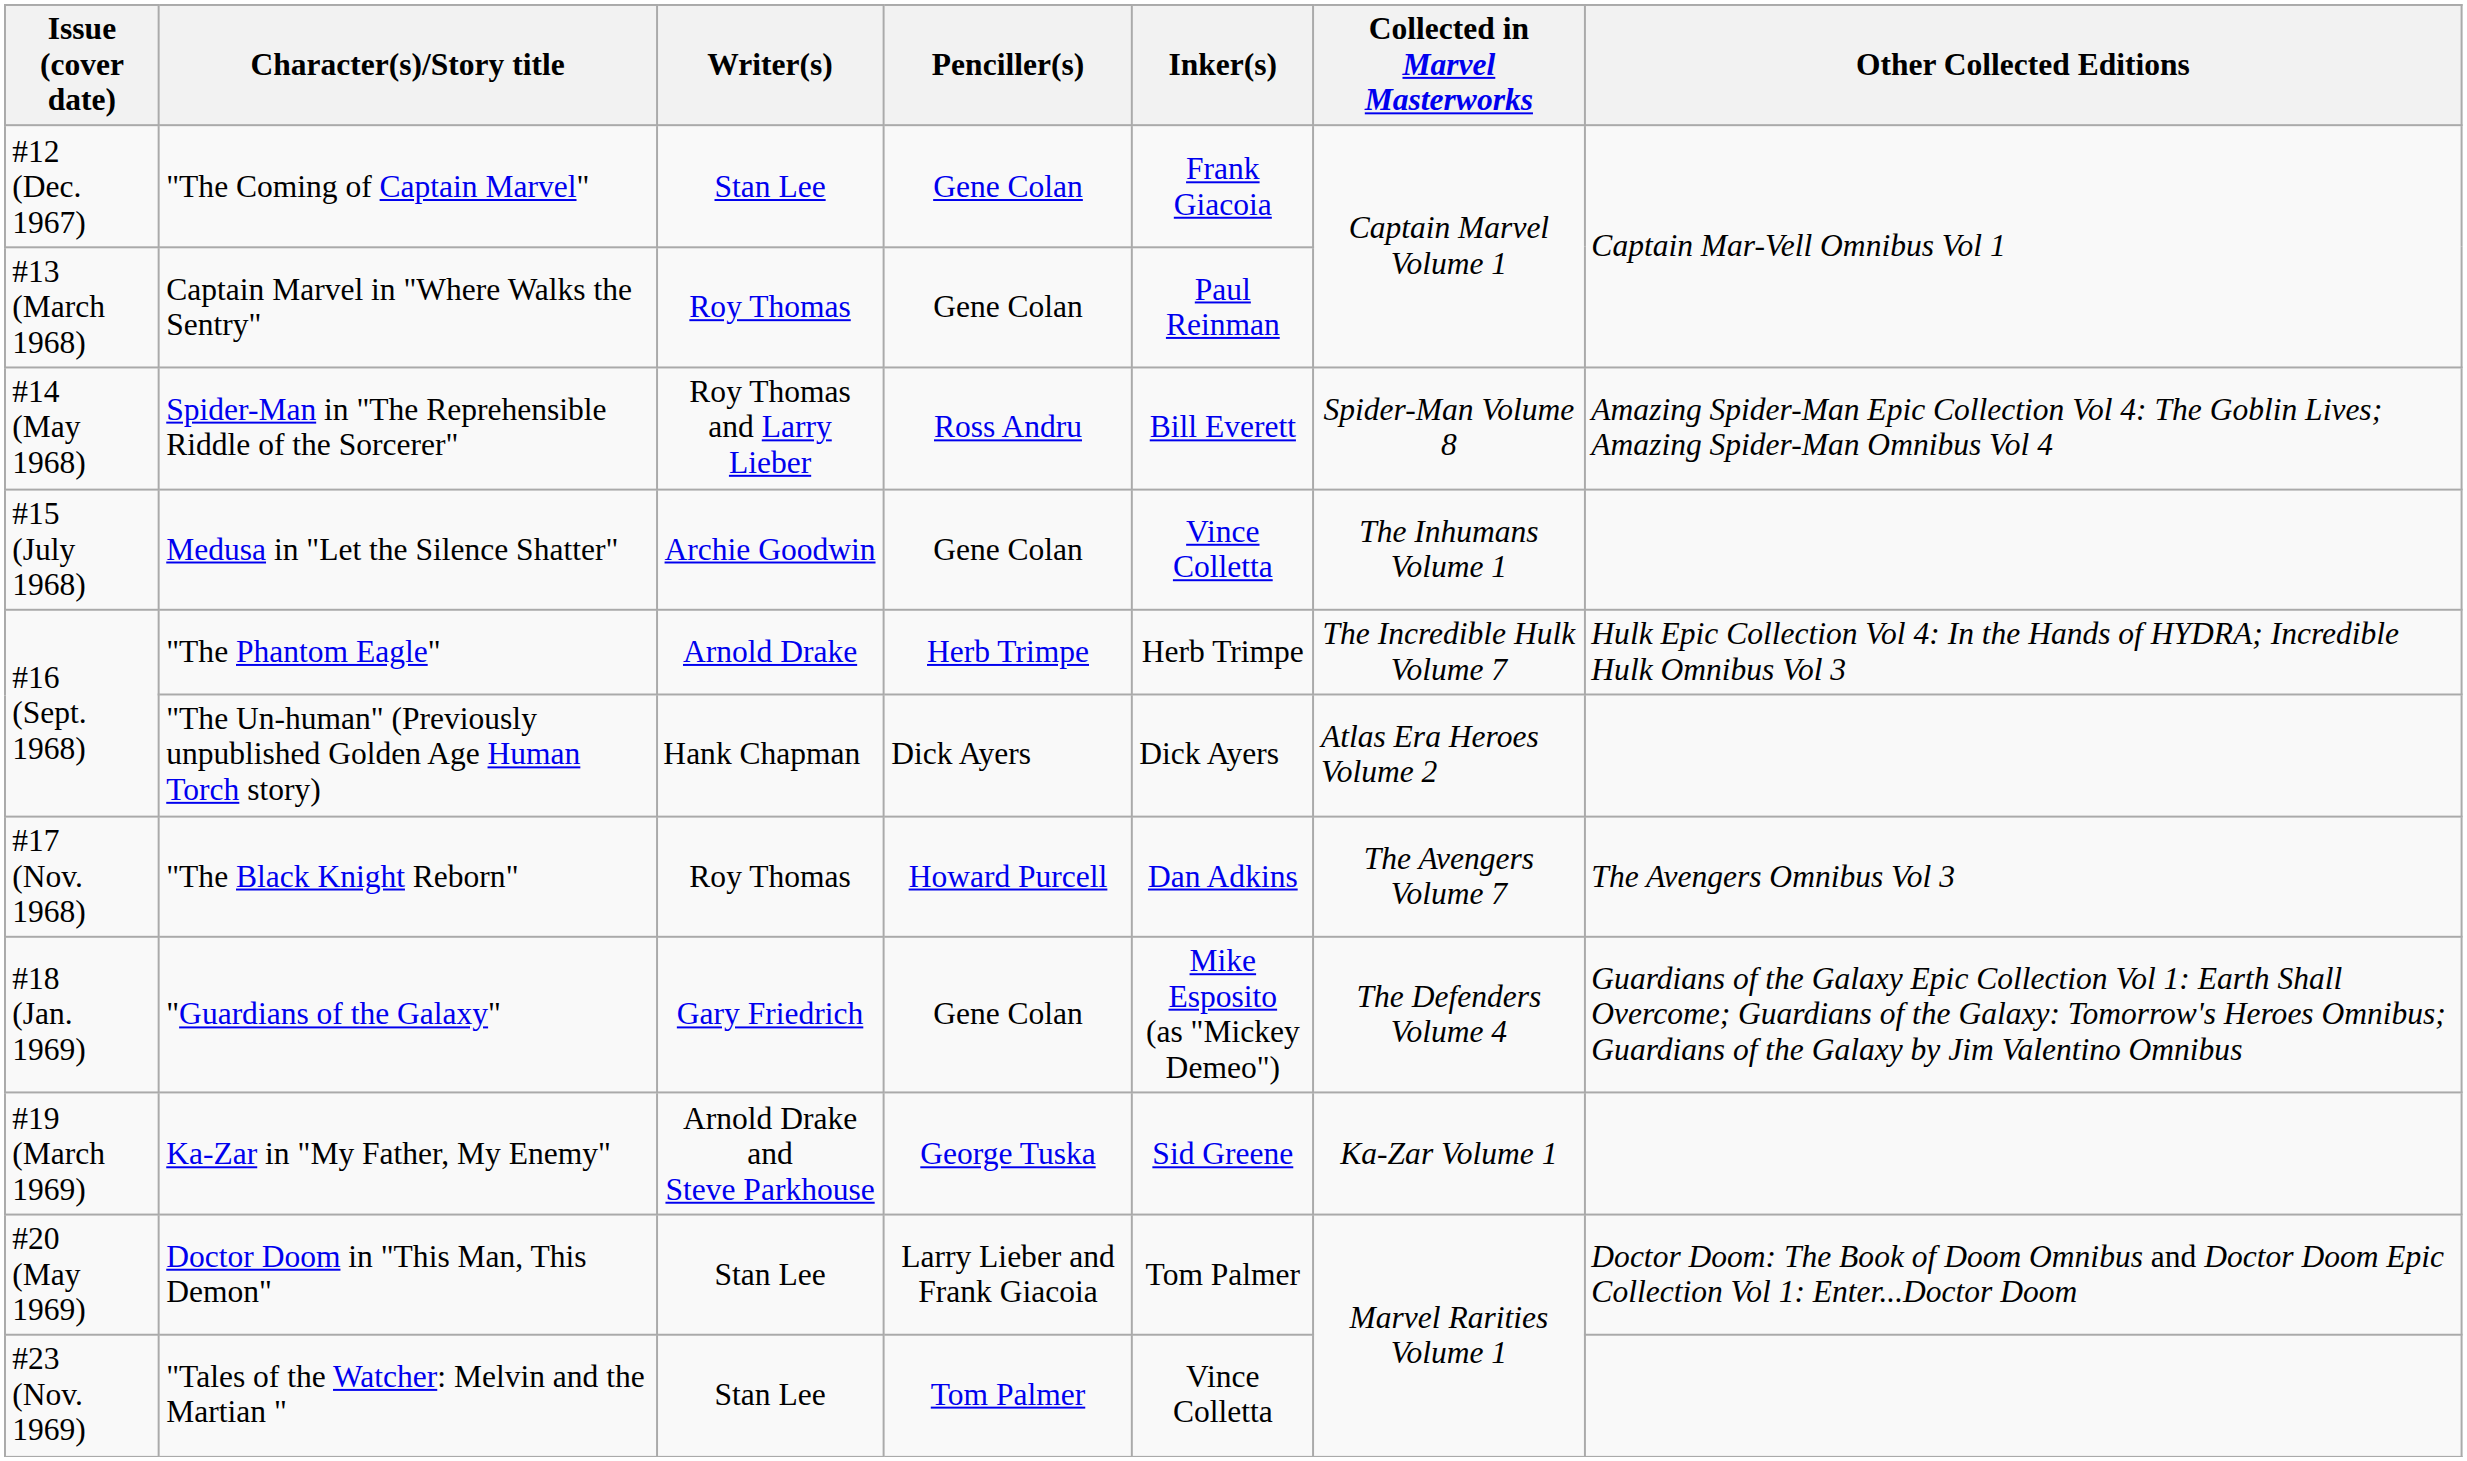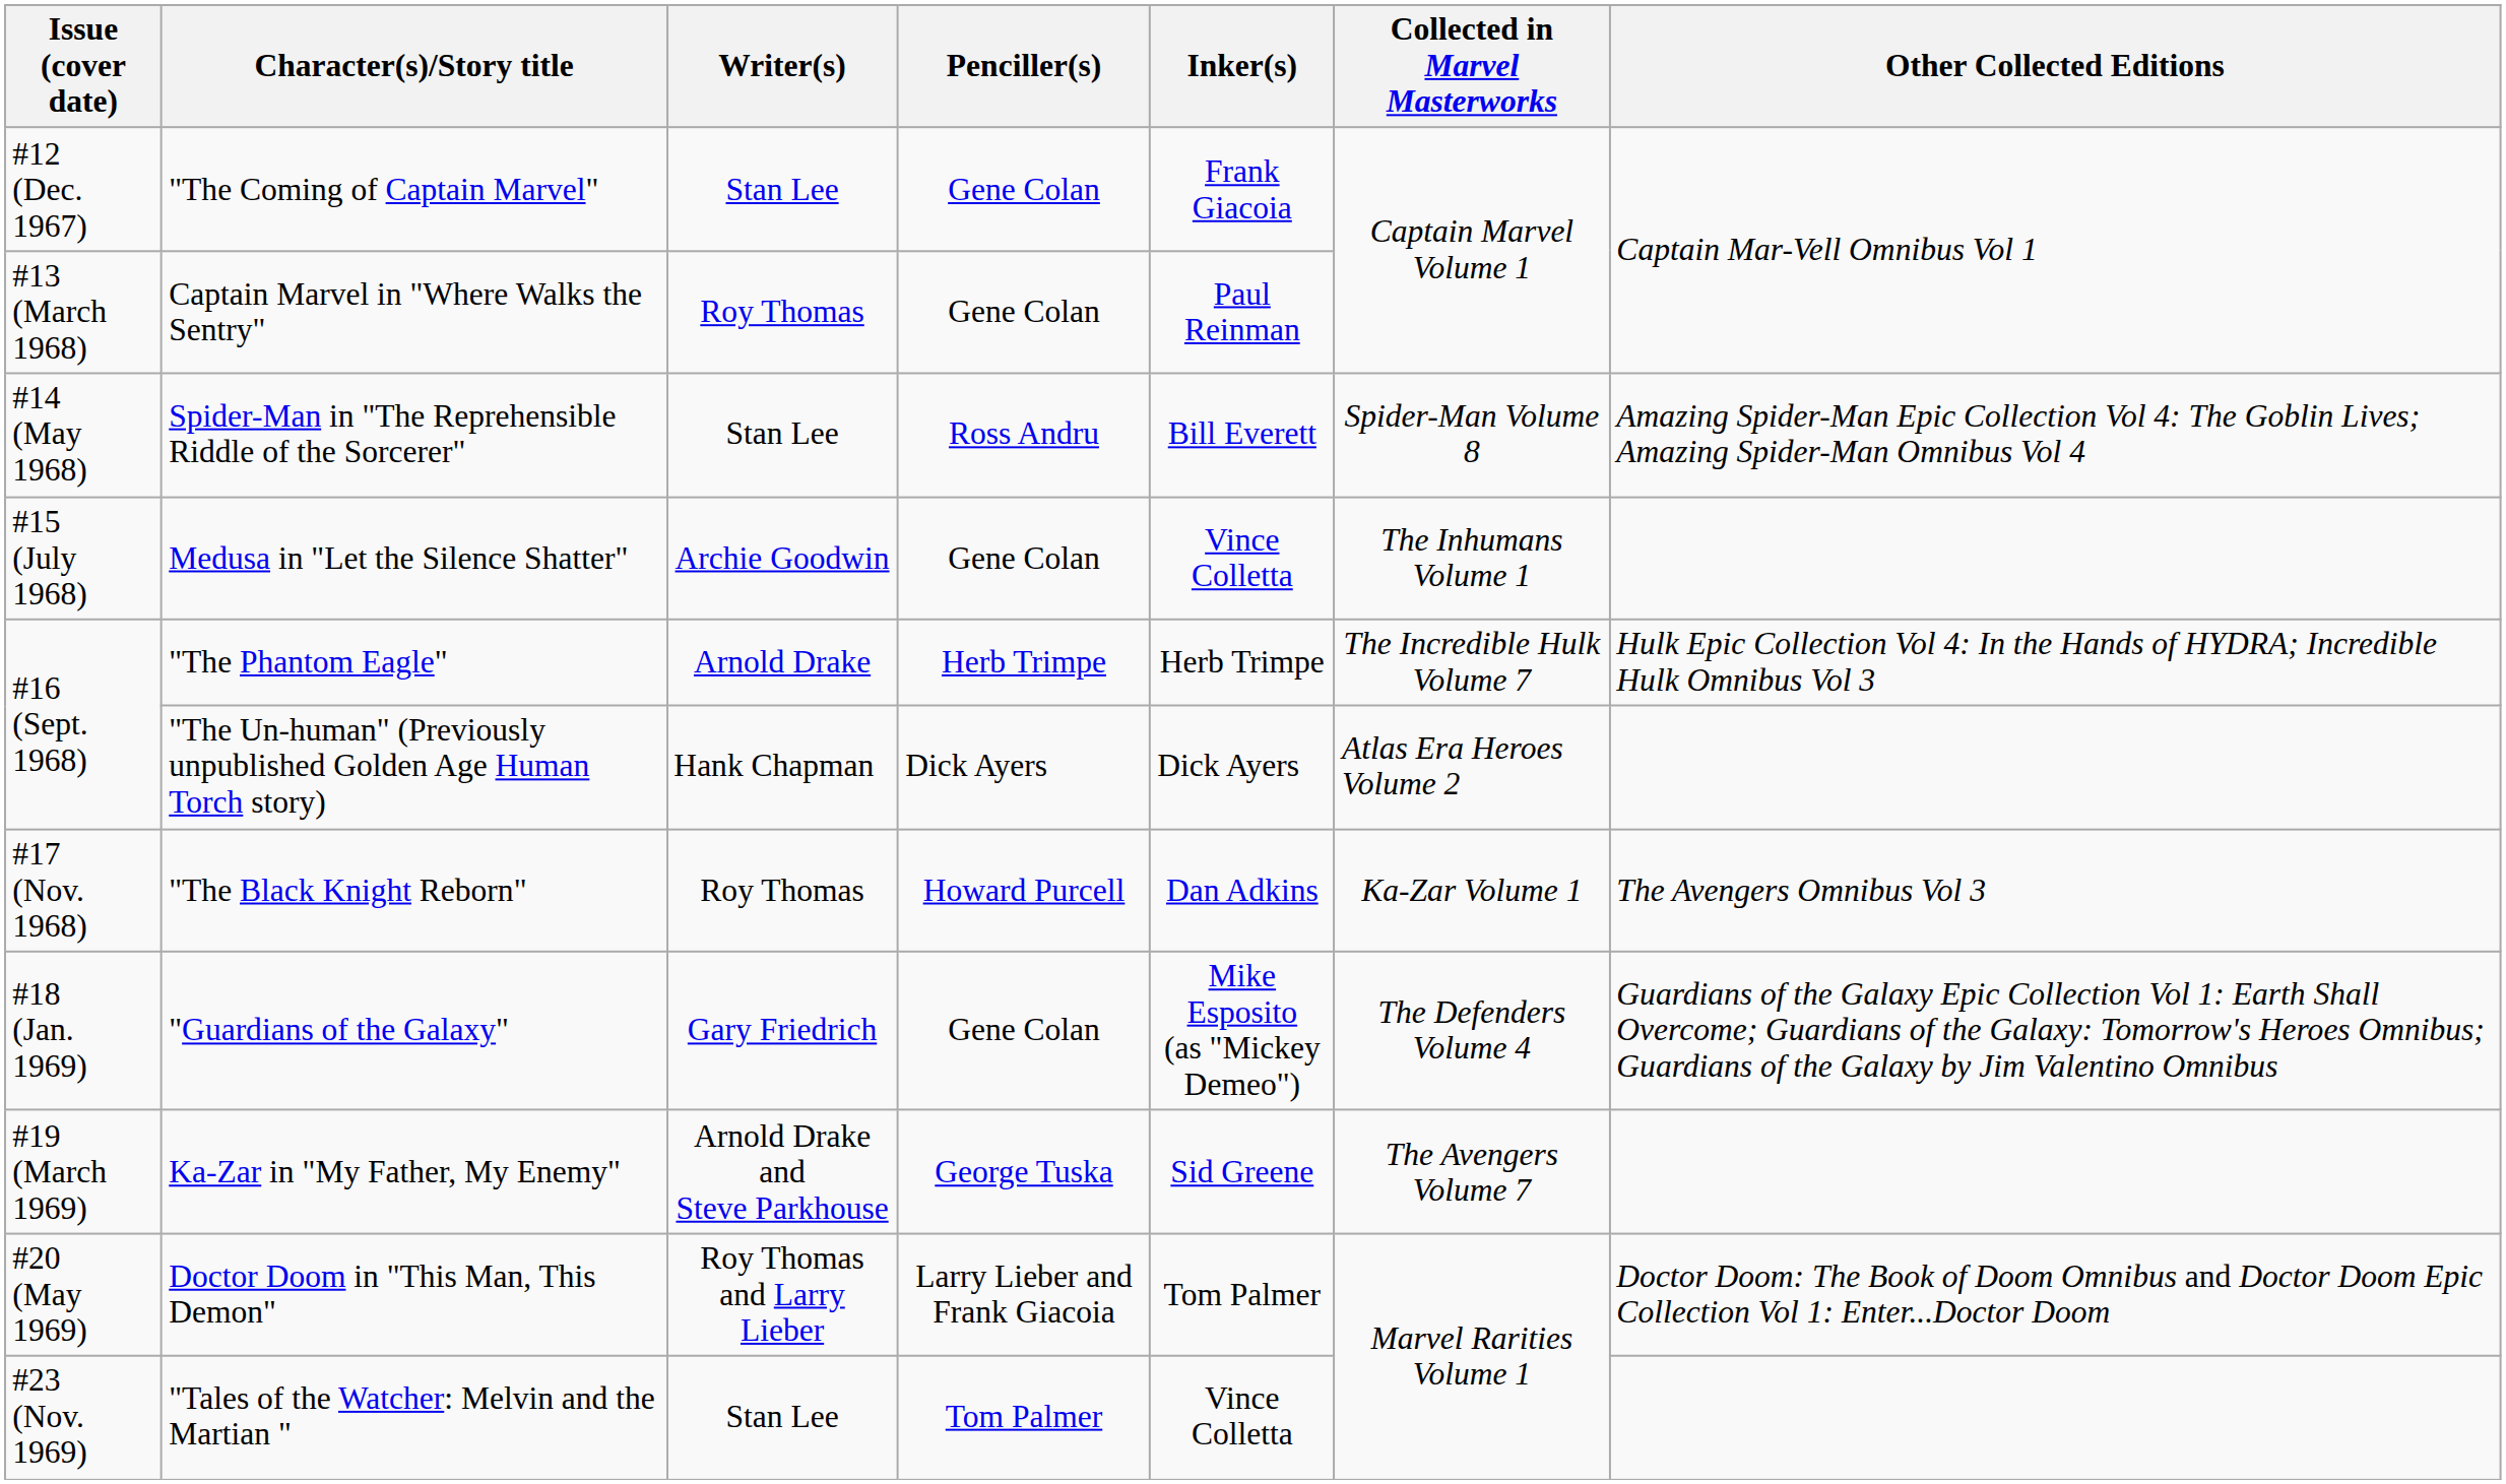Spider-Man in "The Reprehensible Riddle of the Sorcerer" | Writer(s): Roy Thomas and Larry Lieber -> Stan Lee
"The Black Knight Reborn" | Collected in Marvel Masterworks: The Avengers Volume 7 -> Ka-Zar Volume 1
Ka-Zar in "My Father, My Enemy" | Collected in Marvel Masterworks: Ka-Zar Volume 1 -> The Avengers Volume 7
Doctor Doom in "This Man, This Demon" | Writer(s): Stan Lee -> Roy Thomas and Larry Lieber
